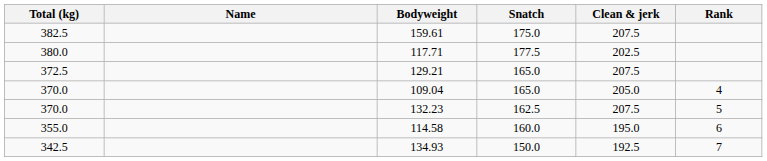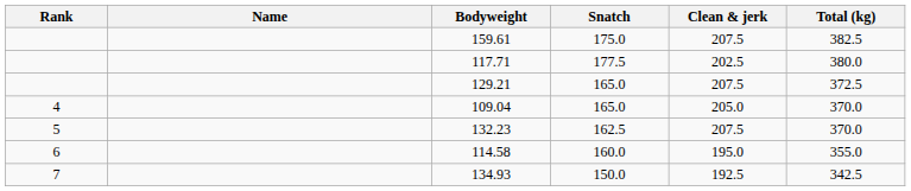columns swapped: Rank <-> Total (kg)
